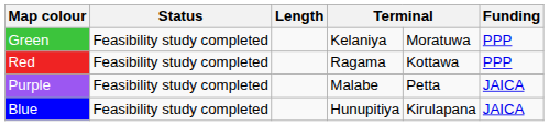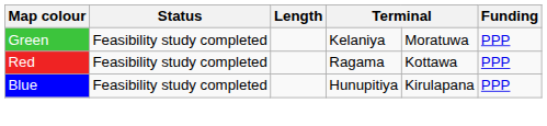- row: Purple | Feasibility study completed | Malabe | Petta | JAICA
Blue | Funding: JAICA -> PPP
